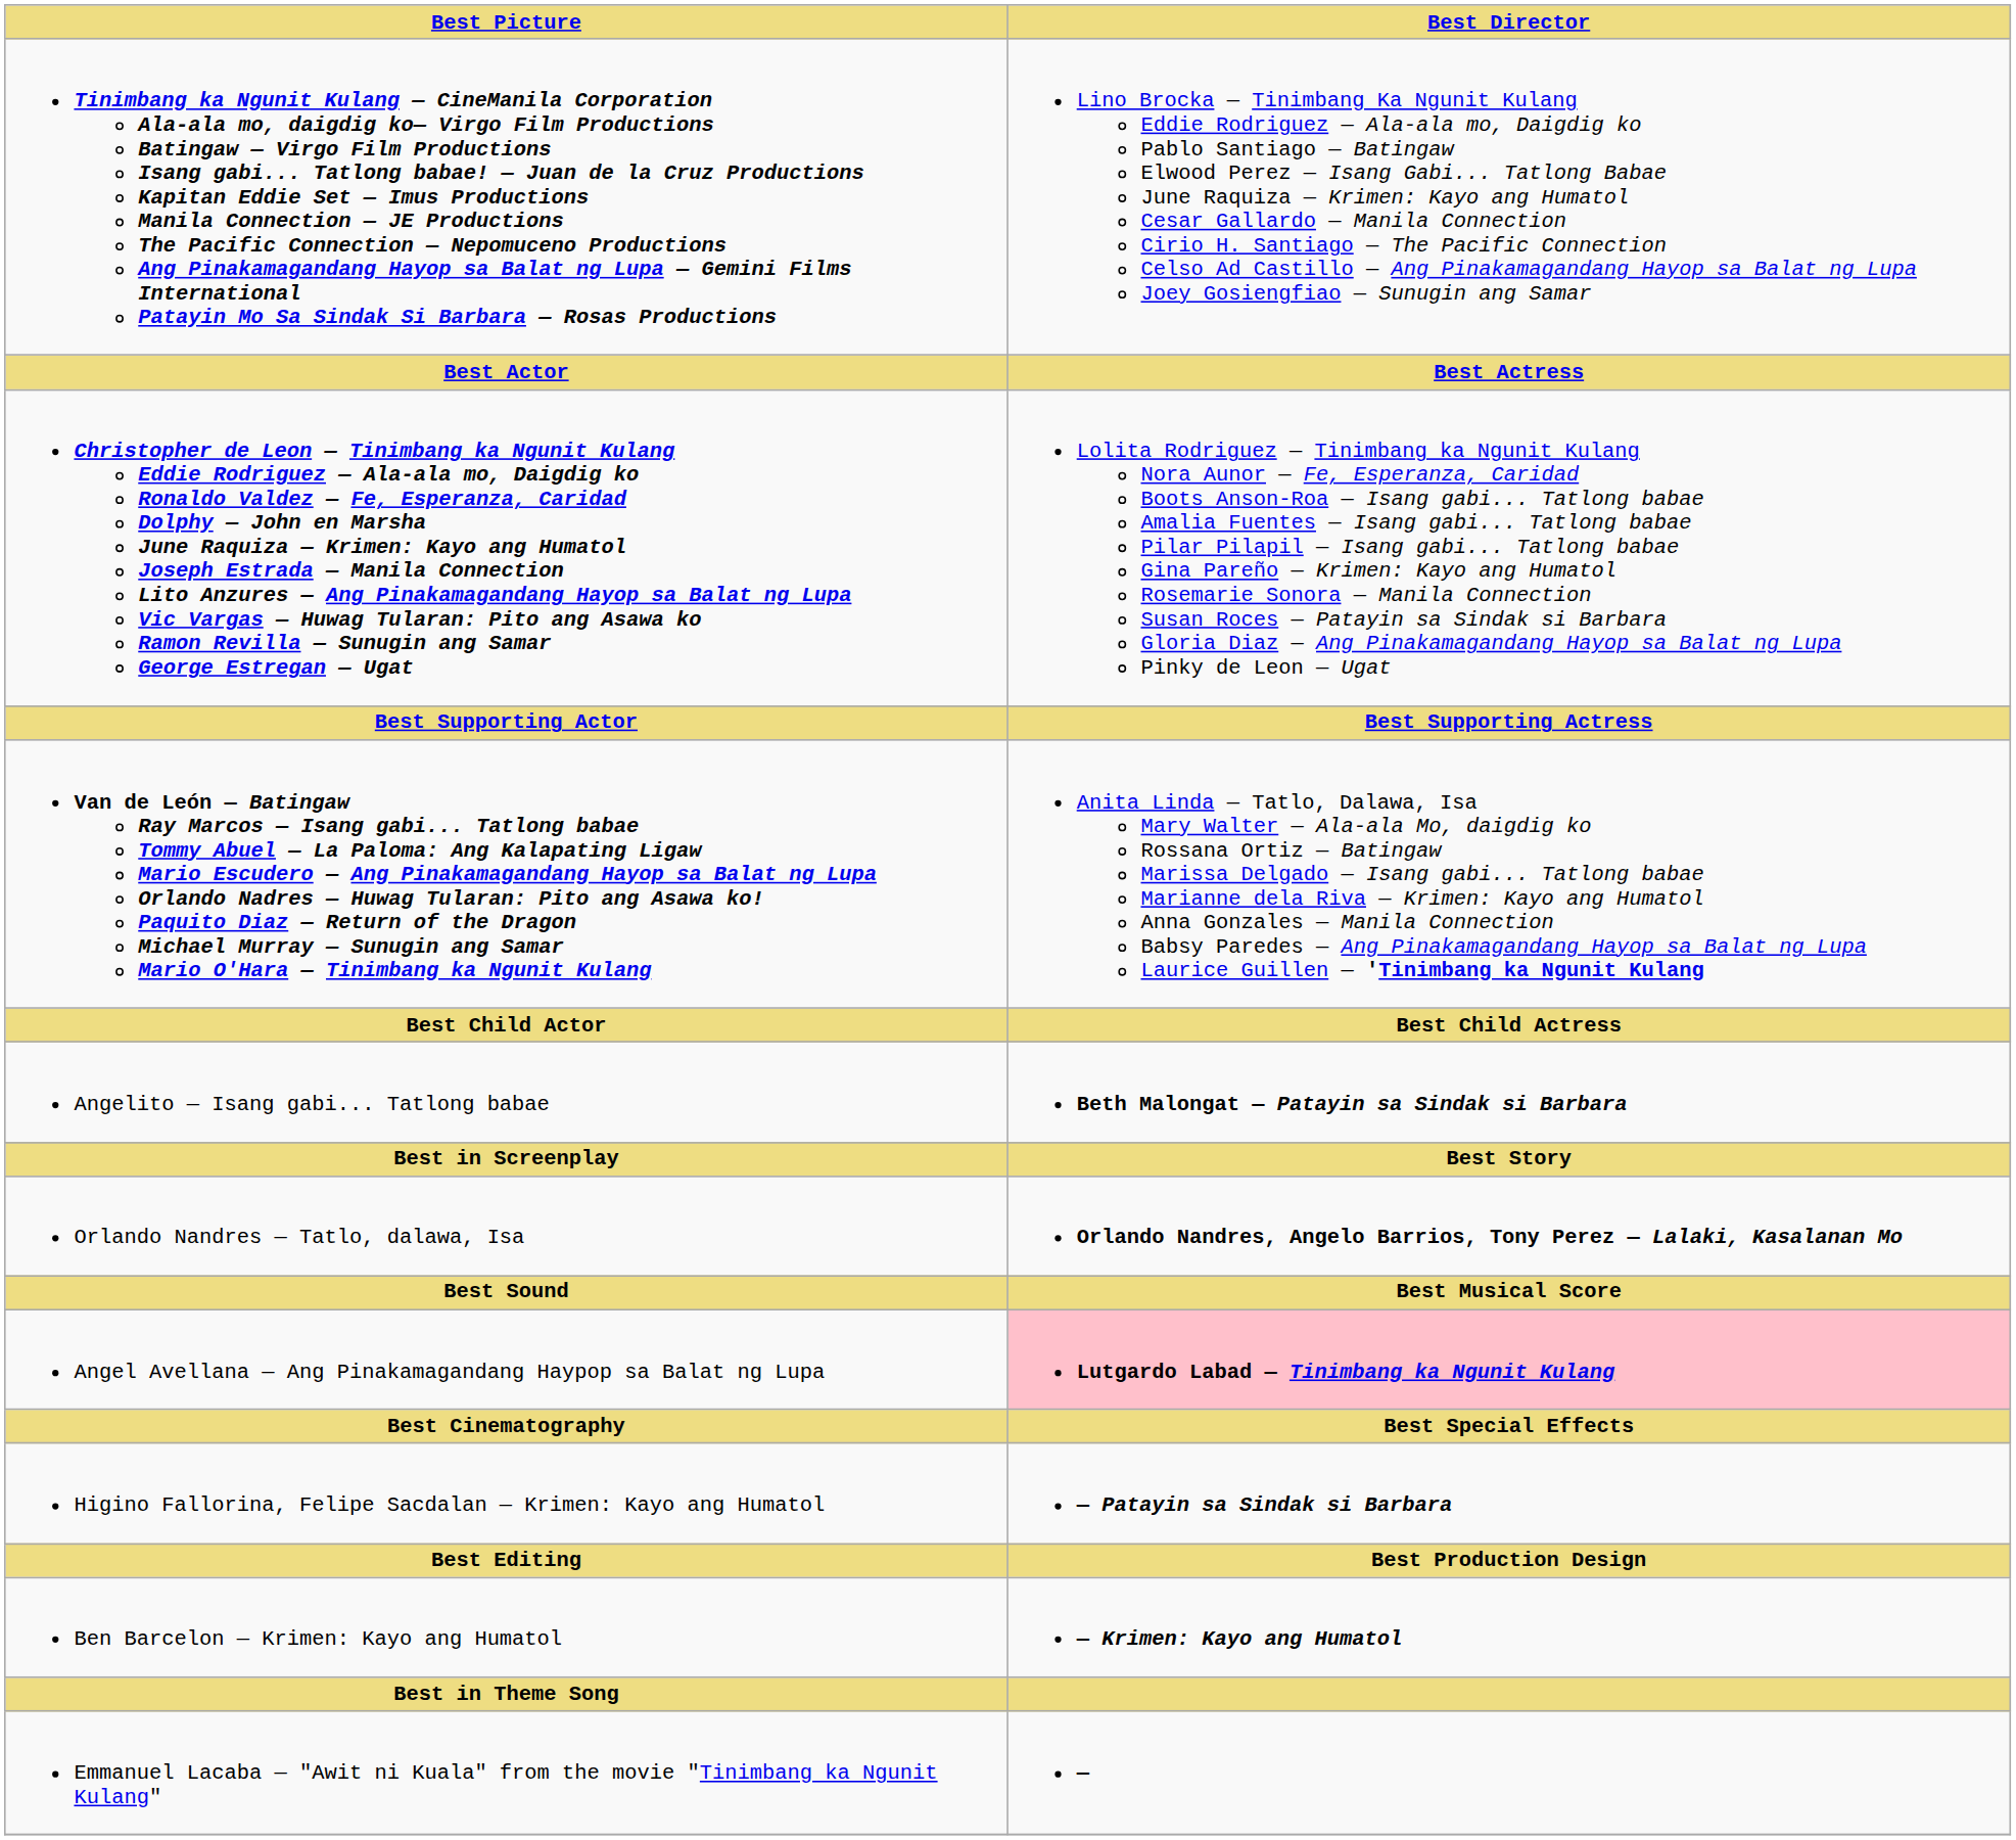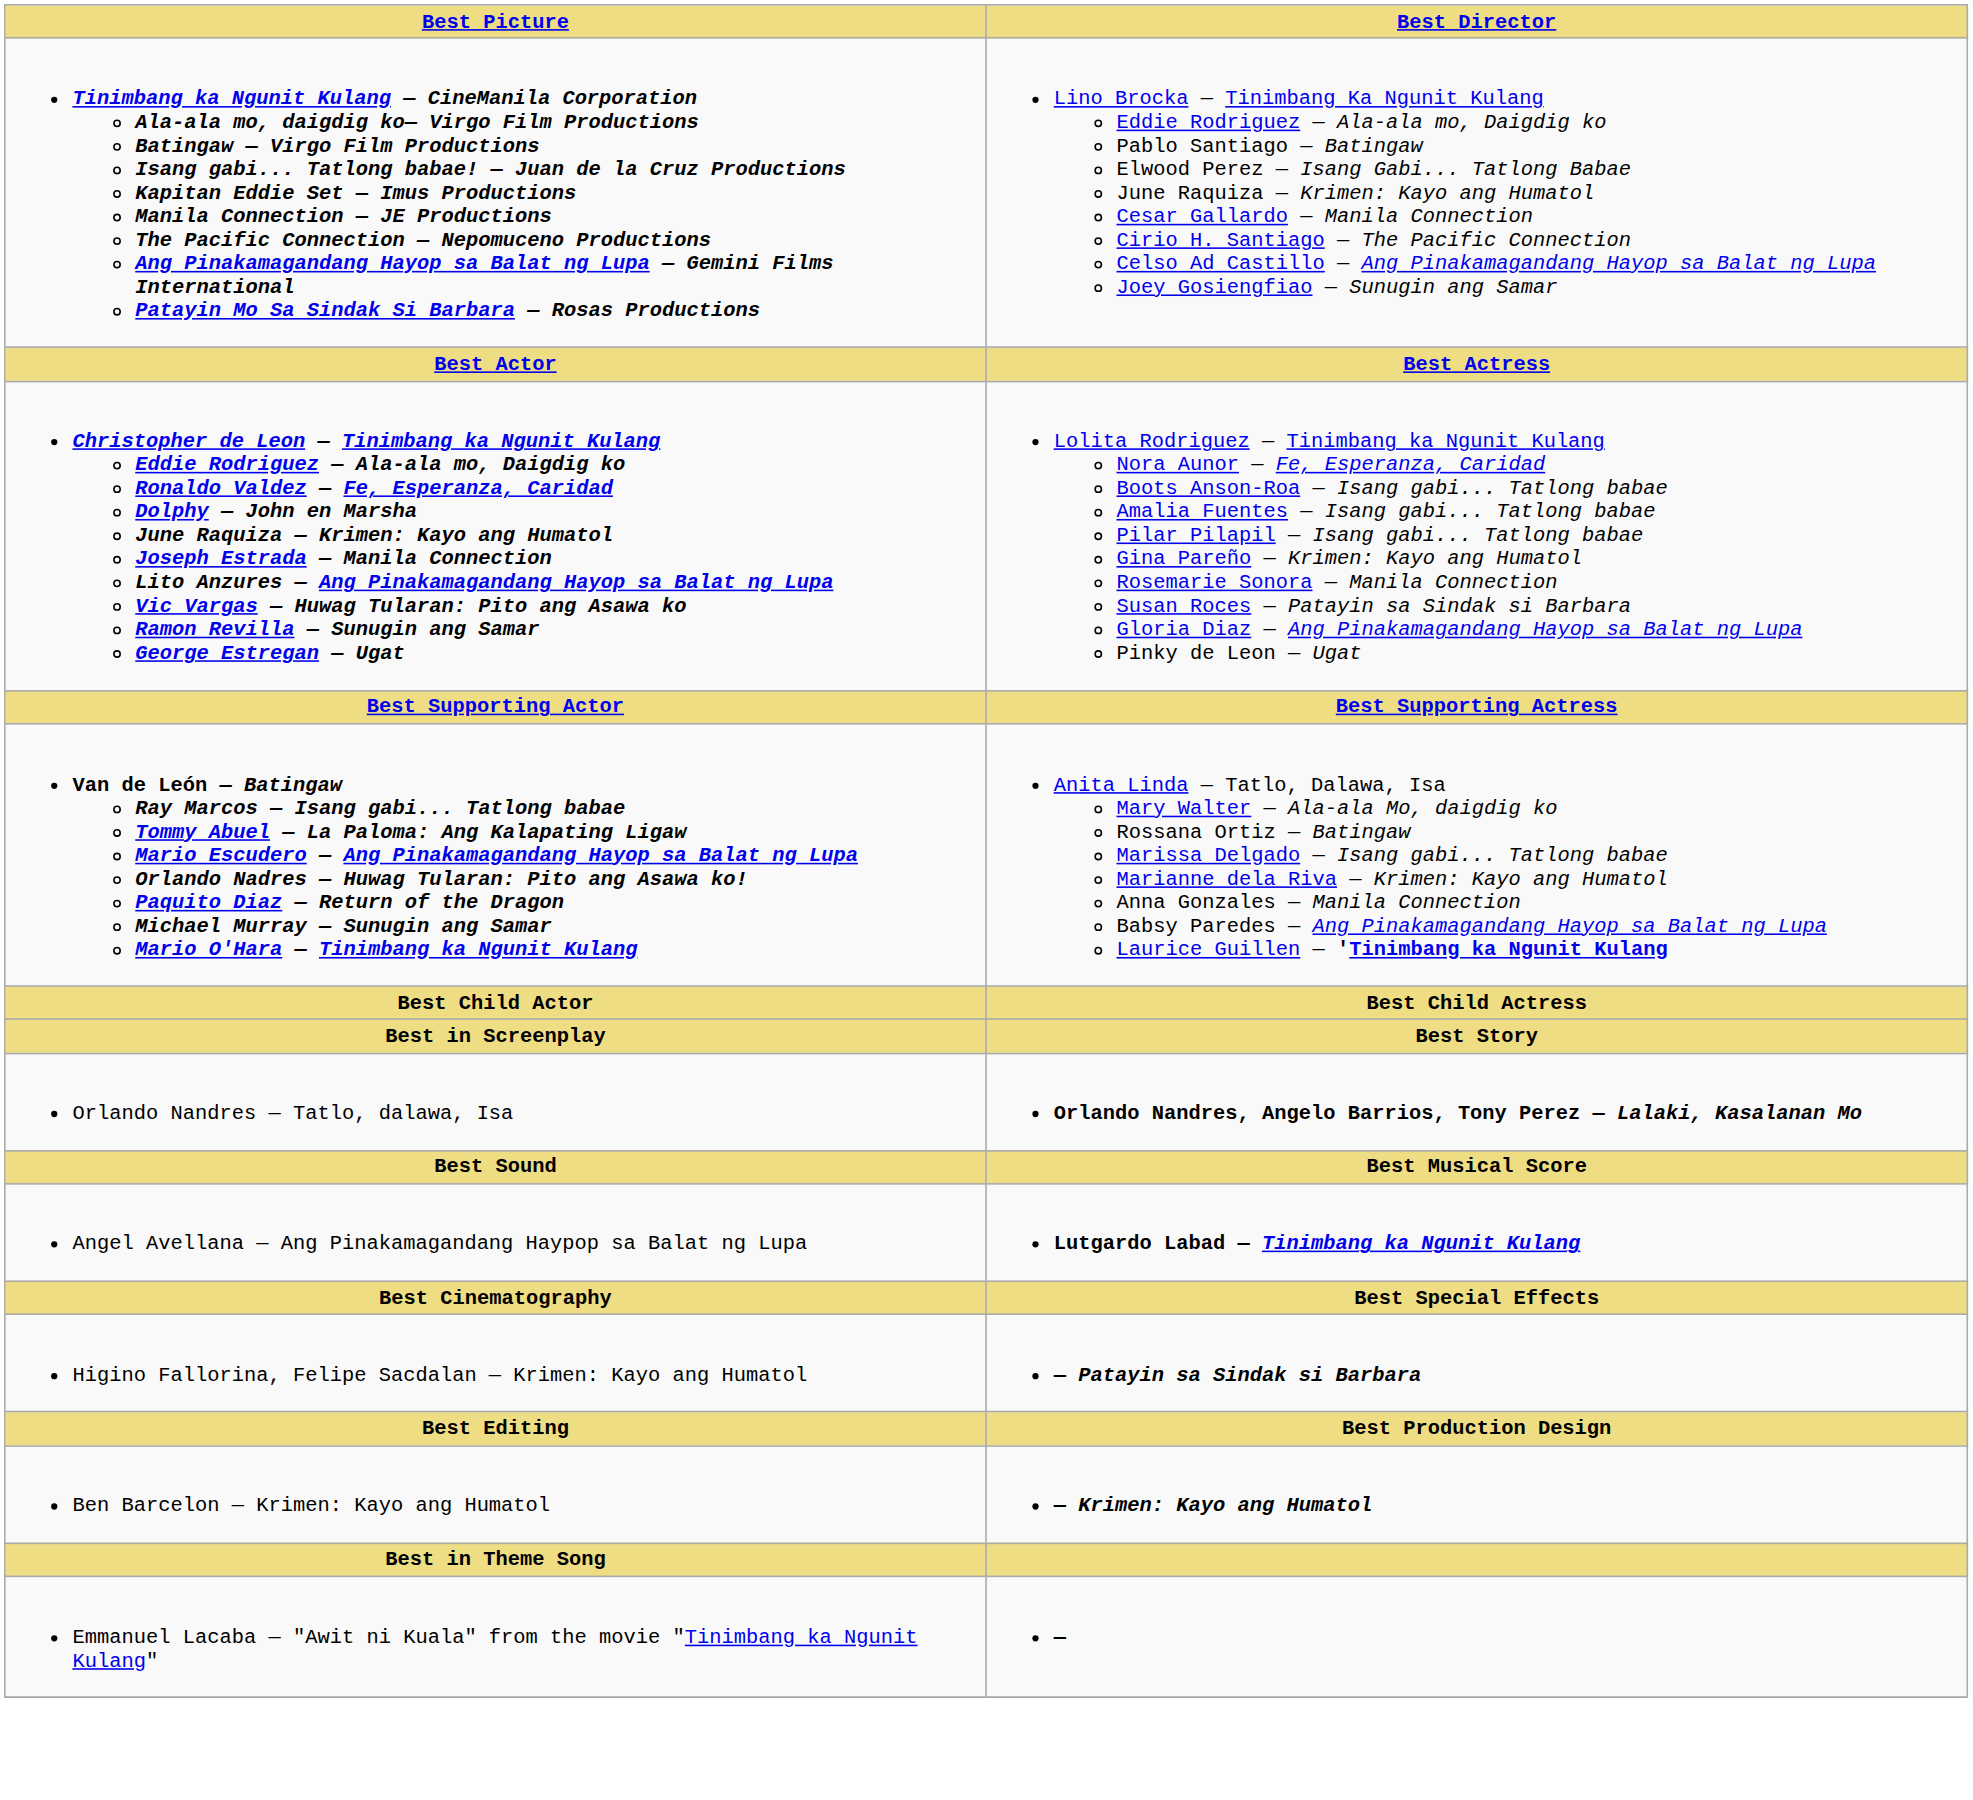- row: Angelito — Isang gabi... Tatlong babae | Beth Malongat — Patayin sa Sindak si Barbara
Angel Avellana — Ang Pinakamagandang Haypop sa Balat ng Lupa | Best Director: pink background -> no background
